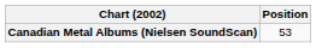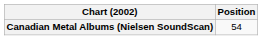Canadian Metal Albums (Nielsen SoundScan) | Position: 53 -> 54
